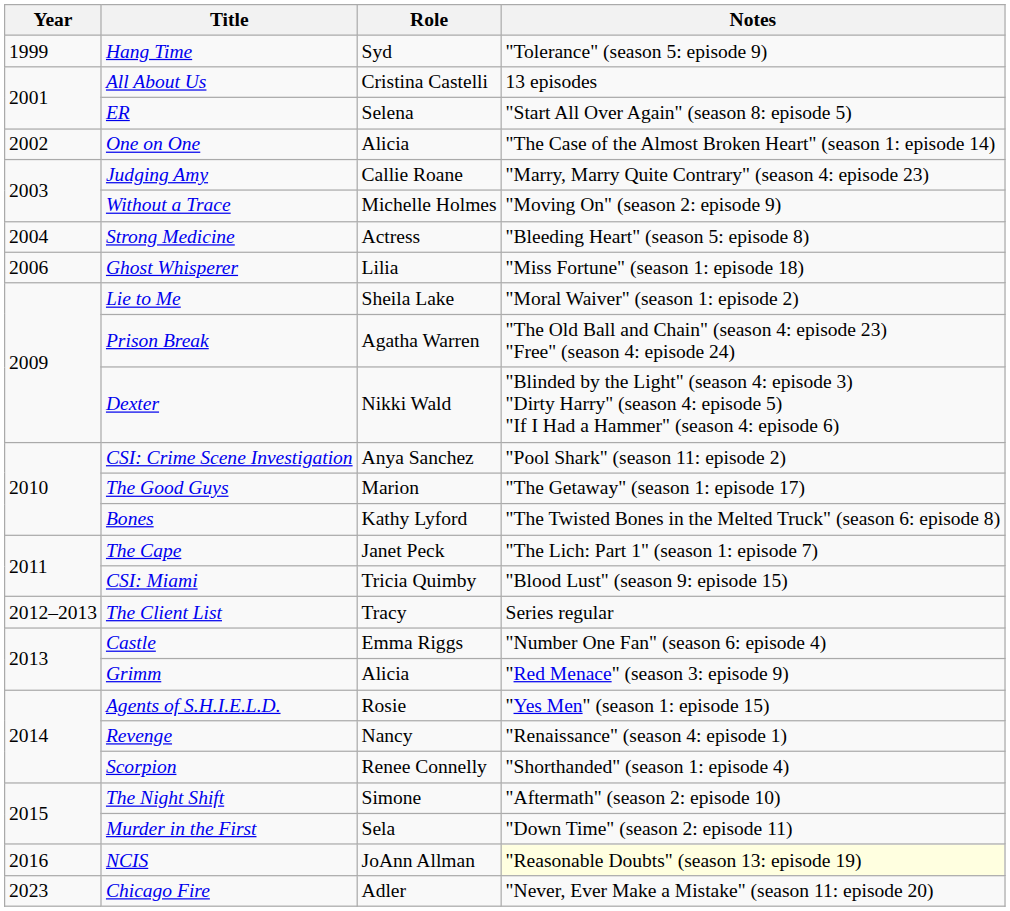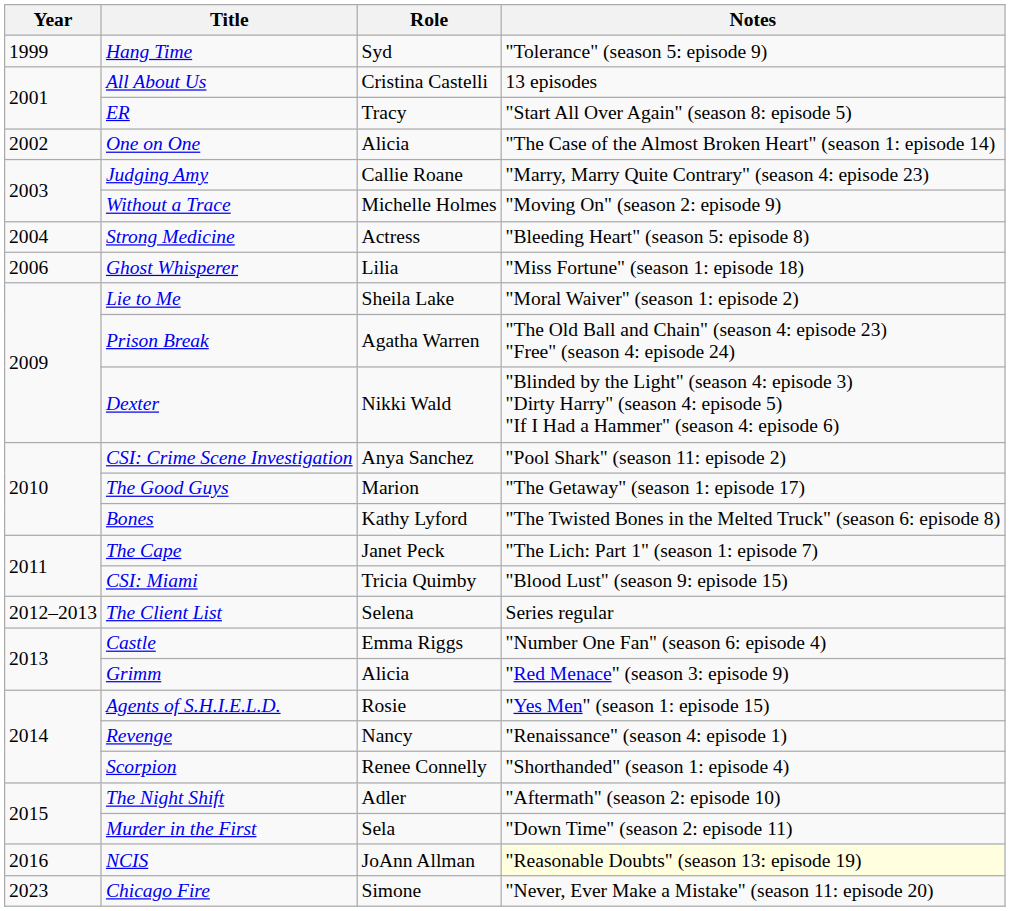ER | Role: Selena -> Tracy
The Client List | Role: Tracy -> Selena
The Night Shift | Role: Simone -> Adler
Chicago Fire | Role: Adler -> Simone
